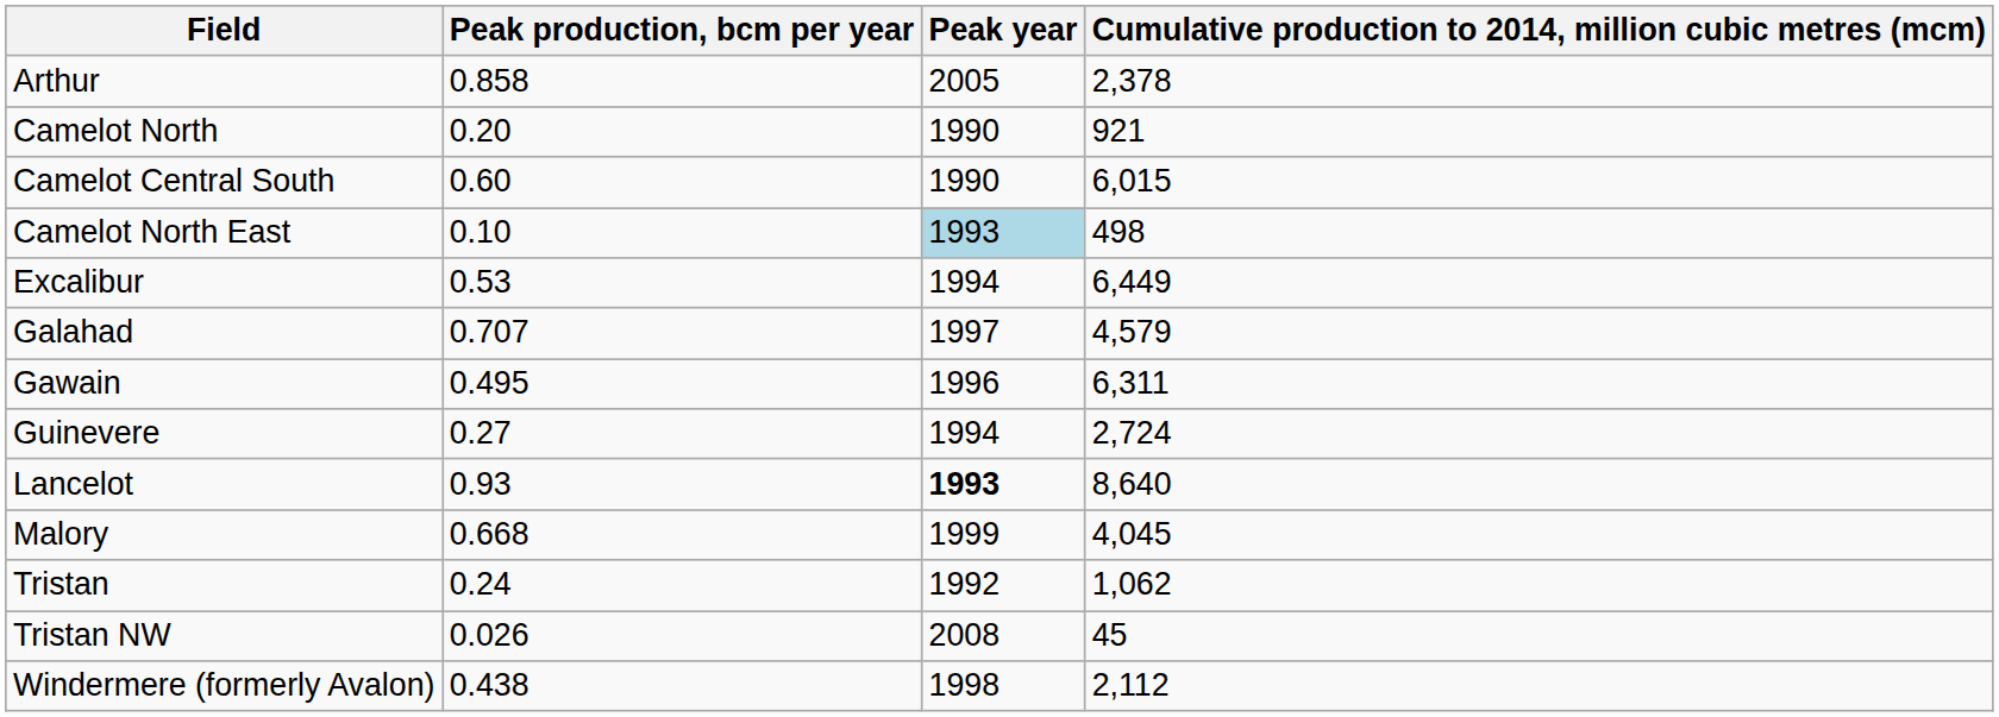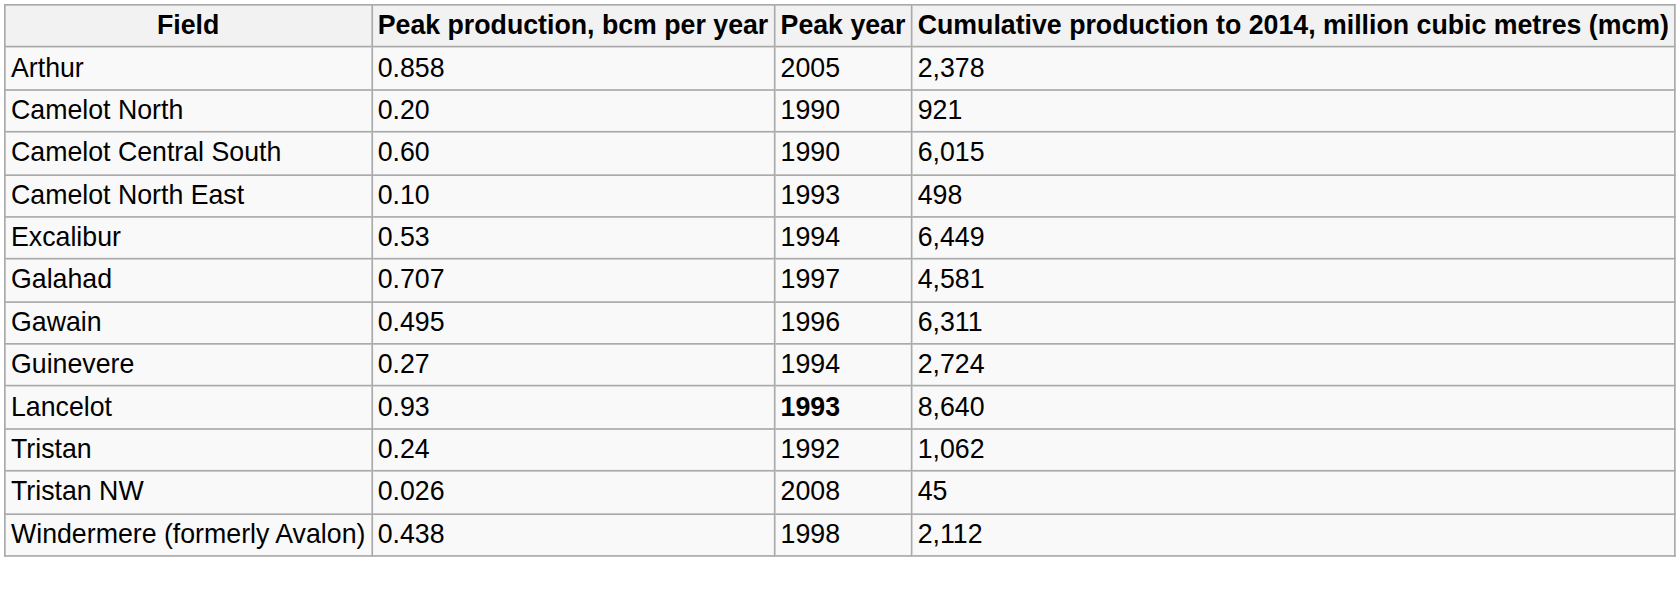Camelot North East | Peak year: lightblue background -> no background
Galahad | Cumulative production to 2014, million cubic metres (mcm): 4,579 -> 4,581
- row: Malory | 0.668 | 1999 | 4,045
